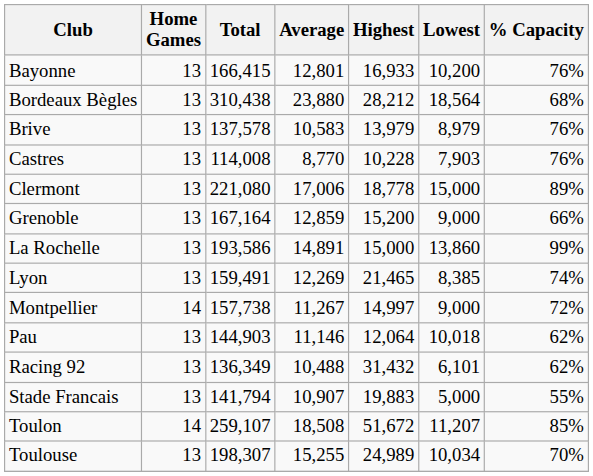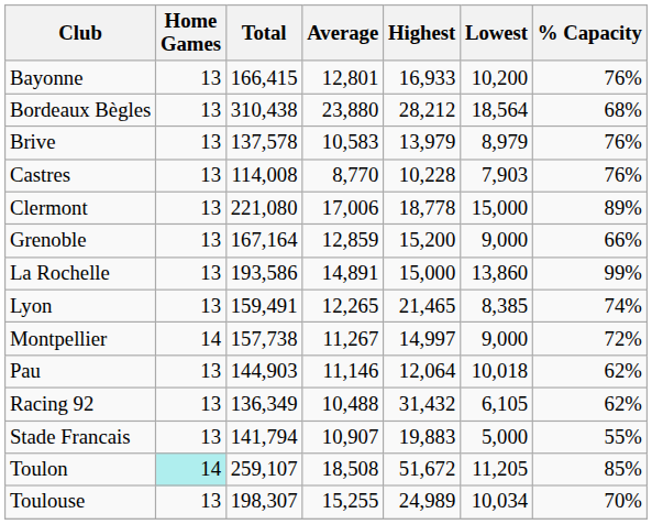Lyon | Average: 12,269 -> 12,265
Racing 92 | Lowest: 6,101 -> 6,105
Toulon | Home Games: no background -> paleturquoise background
Toulon | Lowest: 11,207 -> 11,205
